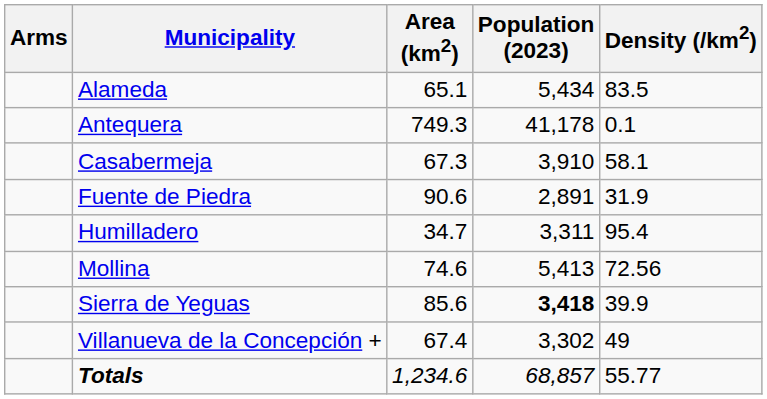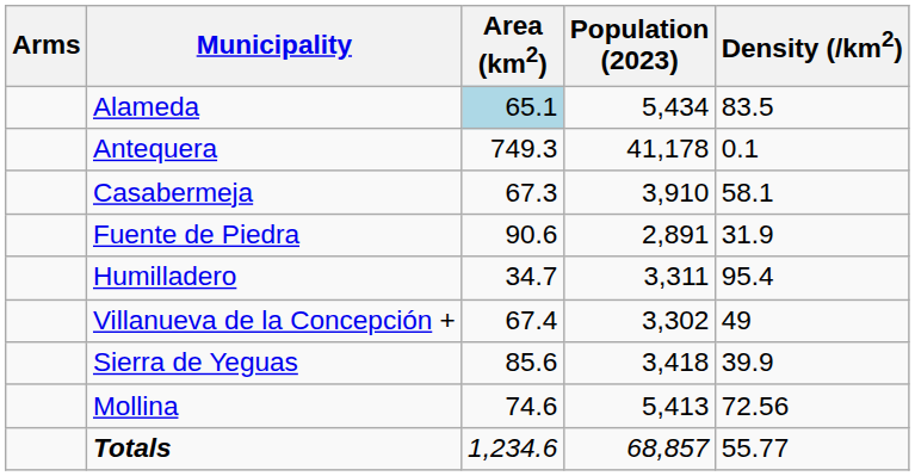Alameda | Area (km2): no background -> lightblue background
rows swapped: Mollina <-> Villanueva de la Concepción +
Sierra de Yeguas | Population (2023): bold -> normal
